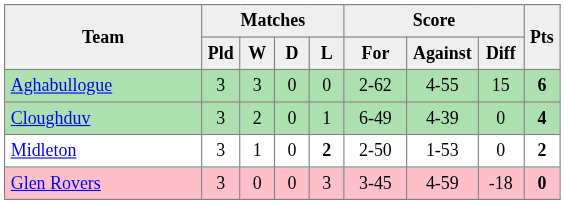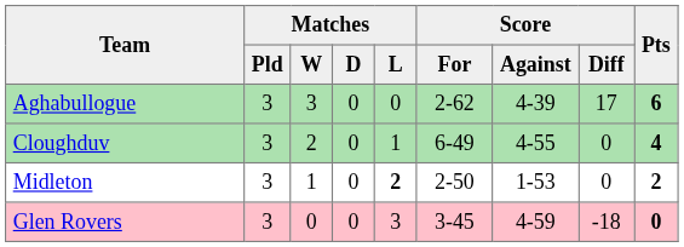Aghabullogue | Score / Against: 4-55 -> 4-39
Aghabullogue | Score / Diff: 15 -> 17
Cloughduv | Score / Against: 4-39 -> 4-55
